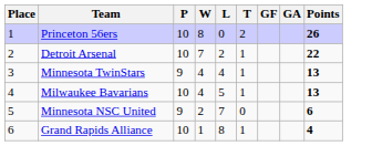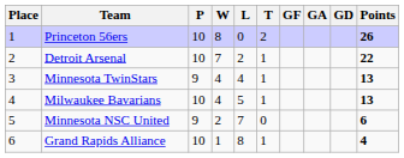+ column: GD
